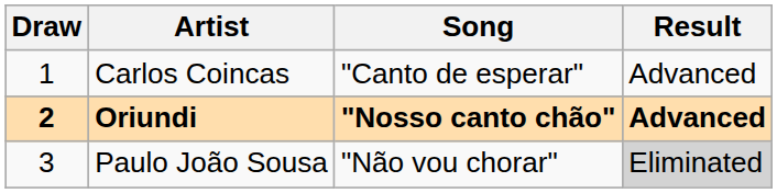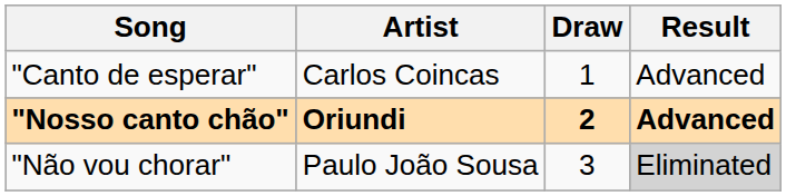columns swapped: Draw <-> Song
